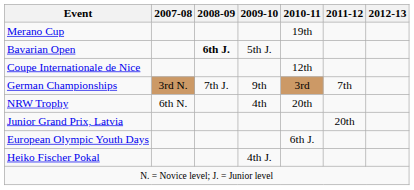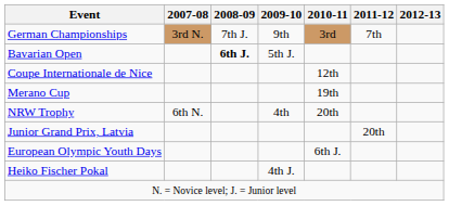rows swapped: German Championships <-> Merano Cup
